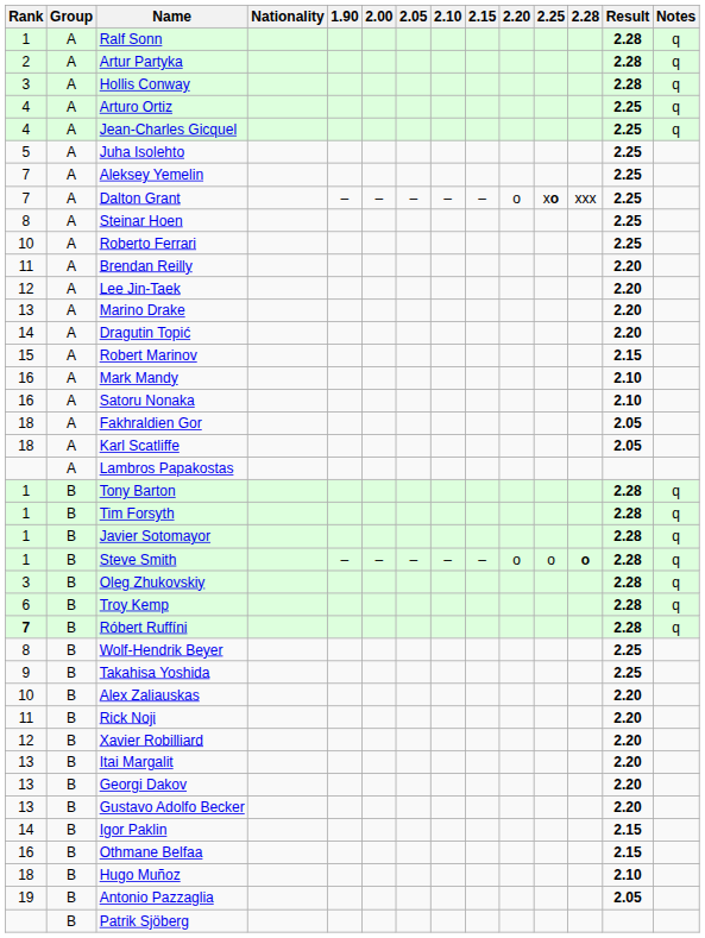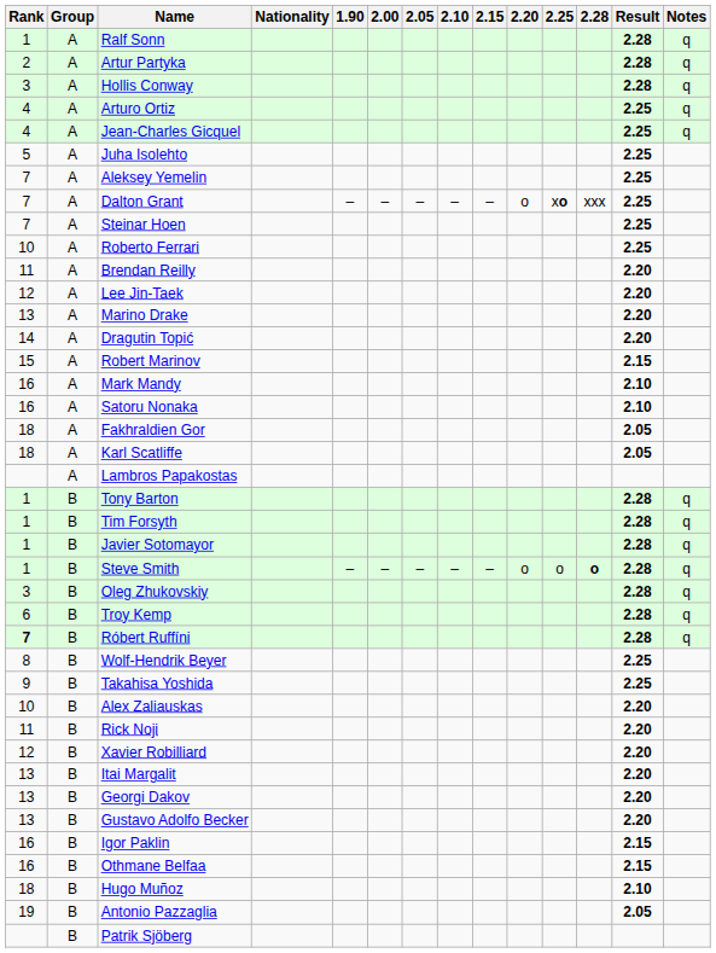Steinar Hoen | Rank: 8 -> 7
Igor Paklin | Rank: 14 -> 16
